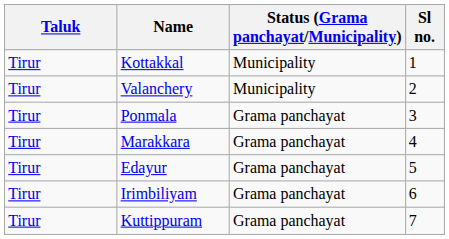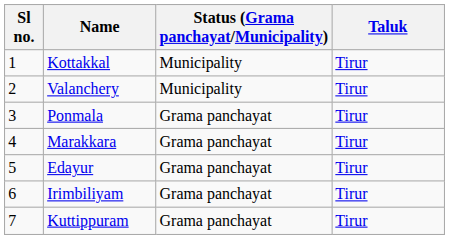columns swapped: Sl no. <-> Taluk
